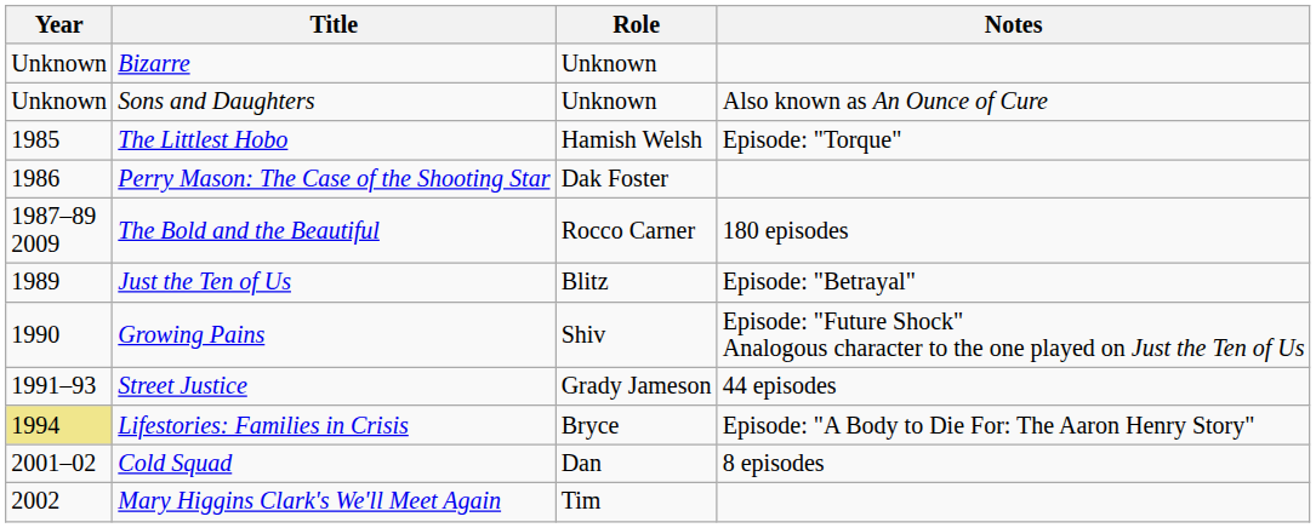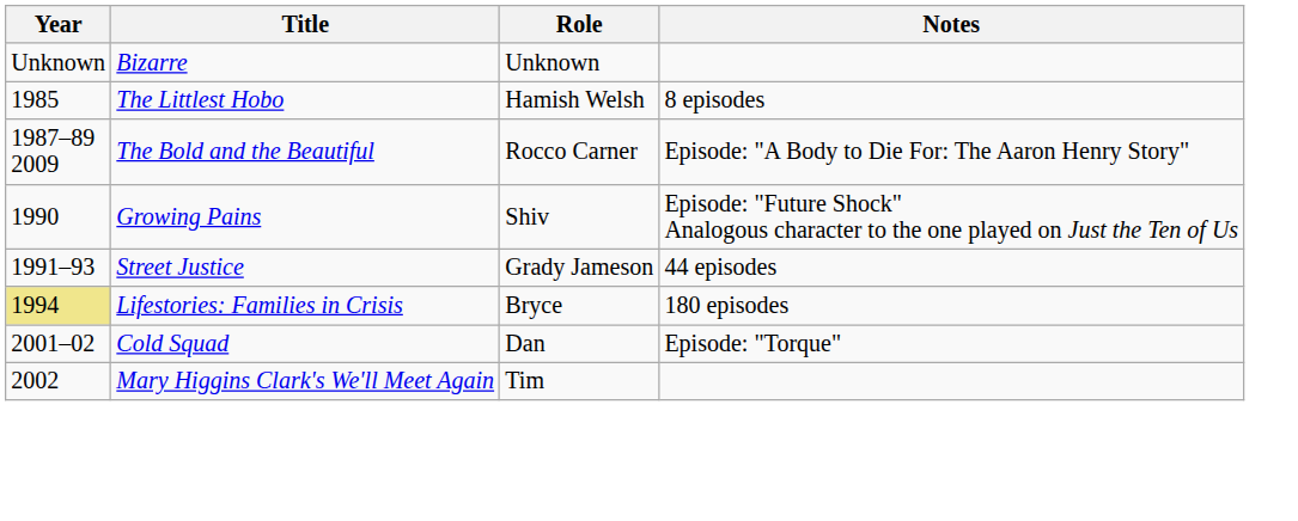- row: Unknown | Sons and Daughters | Unknown | Also known as An Ounce of Cure
The Littlest Hobo | Notes: Episode: "Torque" -> 8 episodes
- row: 1986 | Perry Mason: The Case of the Shooting Star | Dak Foster
The Bold and the Beautiful | Notes: 180 episodes -> Episode: "A Body to Die For: The Aaron Henry Story"
- row: 1989 | Just the Ten of Us | Blitz | Episode: "Betrayal"
Lifestories: Families in Crisis | Notes: Episode: "A Body to Die For: The Aaron Henry Story" -> 180 episodes
Cold Squad | Notes: 8 episodes -> Episode: "Torque"
